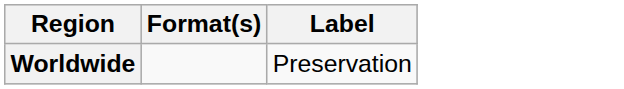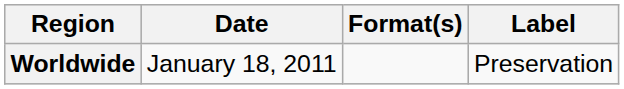+ column: Date | January 18, 2011
